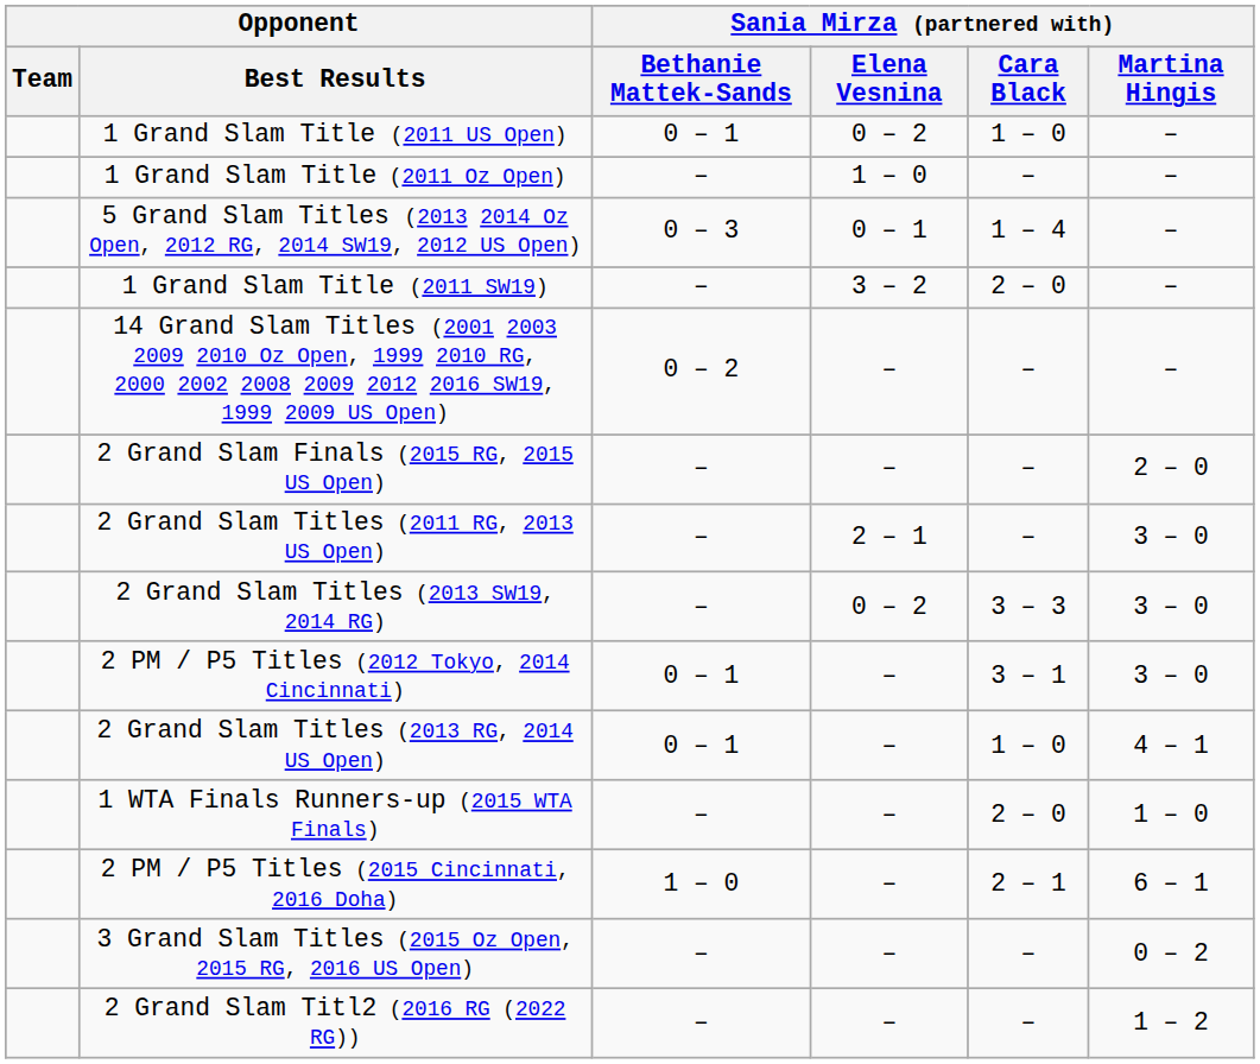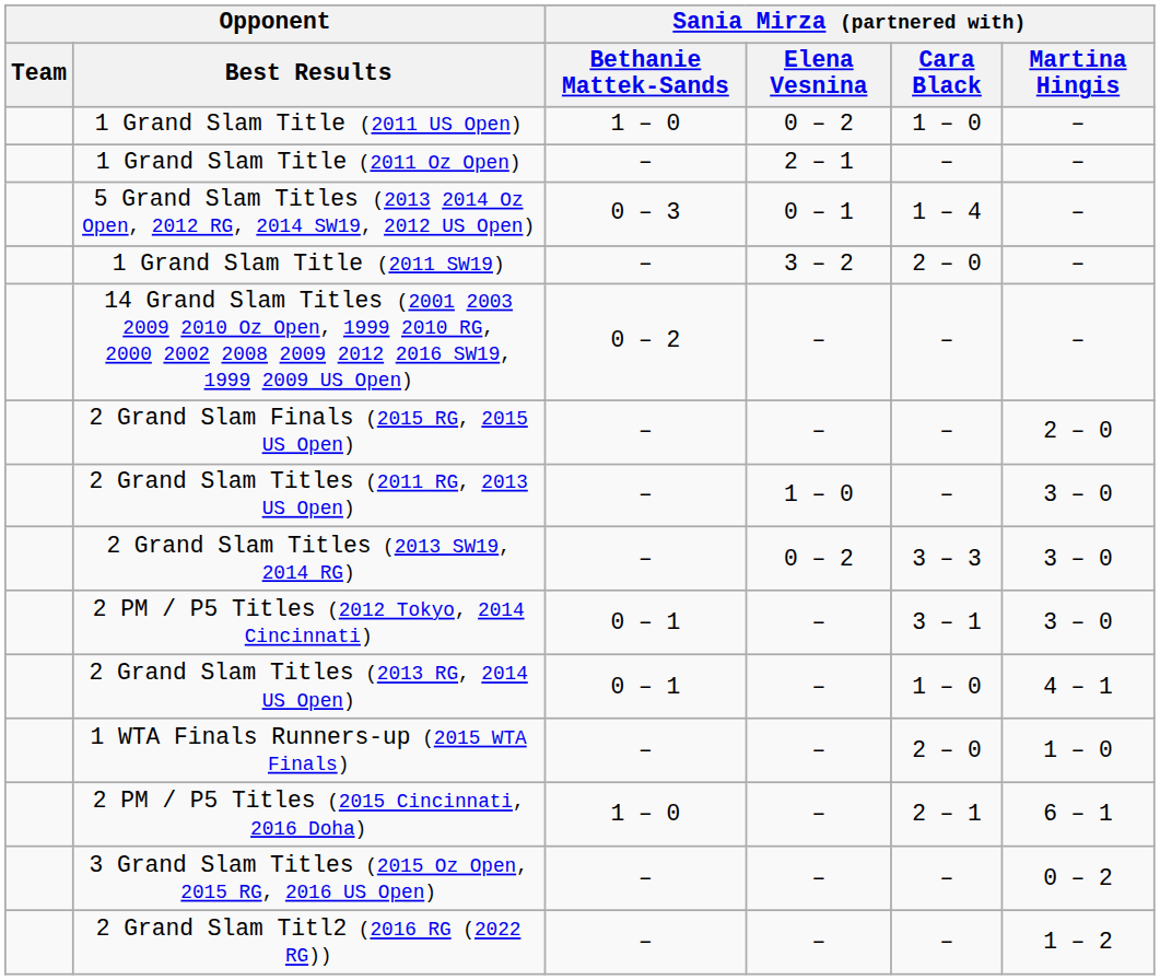1 Grand Slam Title (2011 US Open) | Sania Mirza (partnered with) / Bethanie Mattek-Sands: 0 – 1 -> 1 – 0
1 Grand Slam Title (2011 Oz Open) | Sania Mirza (partnered with) / Elena Vesnina: 1 – 0 -> 2 – 1
2 Grand Slam Titles (2011 RG, 2013 US Open) | Sania Mirza (partnered with) / Elena Vesnina: 2 – 1 -> 1 – 0
